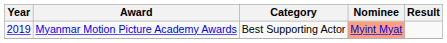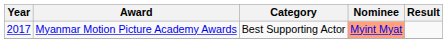Myanmar Motion Picture Academy Awards | Year: 2019 -> 2017
